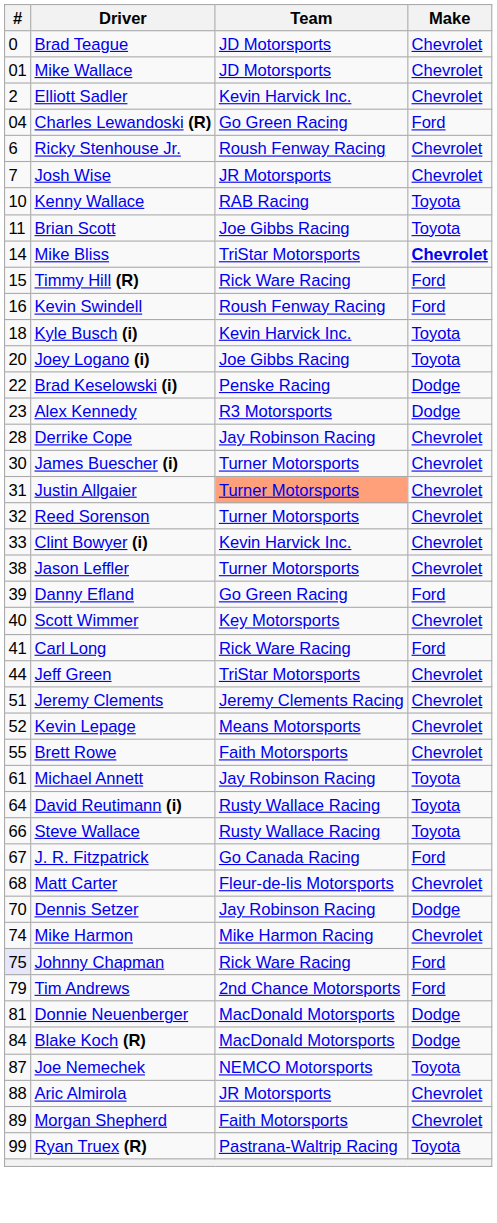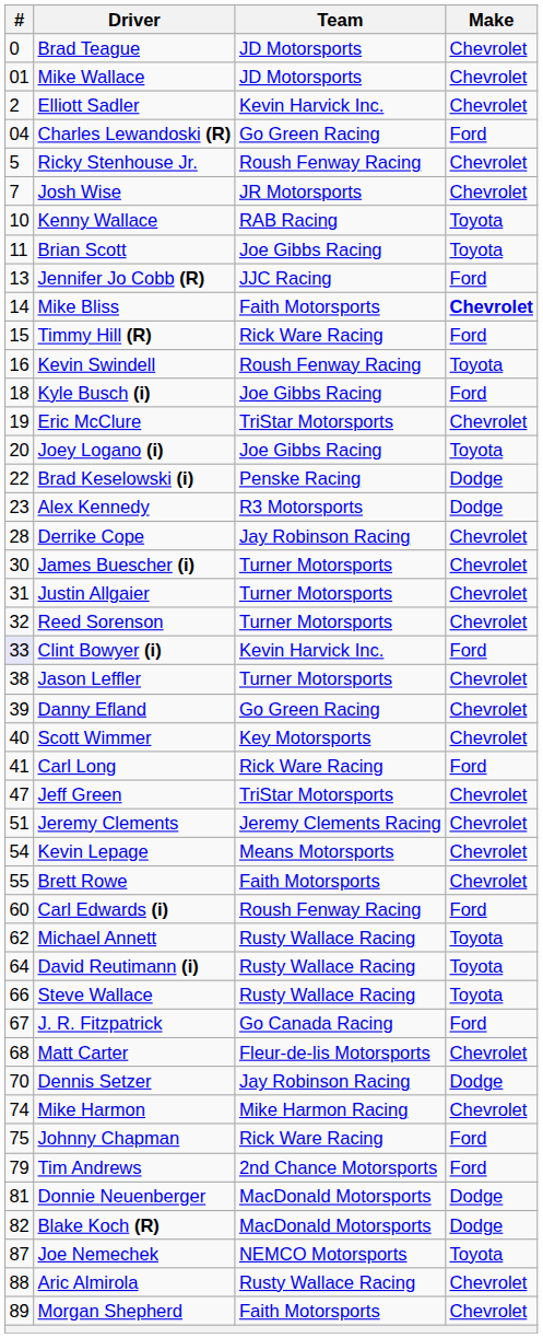Ricky Stenhouse Jr. | #: 6 -> 5
+ row: 13 | Jennifer Jo Cobb (R) | JJC Racing | Ford
Mike Bliss | Team: TriStar Motorsports -> Faith Motorsports
Kevin Swindell | Make: Ford -> Toyota
Kyle Busch (i) | Team: Kevin Harvick Inc. -> Joe Gibbs Racing
Kyle Busch (i) | Make: Toyota -> Ford
+ row: 19 | Eric McClure | TriStar Motorsports | Chevrolet
Justin Allgaier | Team: lightsalmon background -> no background
Clint Bowyer (i) | #: no background -> lavender background
Clint Bowyer (i) | Make: Chevrolet -> Ford
Danny Efland | Make: Ford -> Chevrolet
Jeff Green | #: 44 -> 47
Kevin Lepage | #: 52 -> 54
+ row: 60 | Carl Edwards (i) | Roush Fenway Racing | Ford
Michael Annett | #: 61 -> 62
Michael Annett | Team: Jay Robinson Racing -> Rusty Wallace Racing
Johnny Chapman | #: lavender background -> no background
Blake Koch (R) | #: 84 -> 82
Aric Almirola | Team: JR Motorsports -> Rusty Wallace Racing
- row: 99 | Ryan Truex (R) | Pastrana-Waltrip Racing | Toyota
